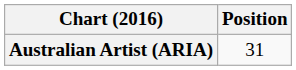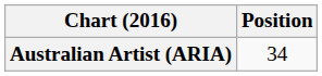Australian Artist (ARIA) | Position: 31 -> 34
